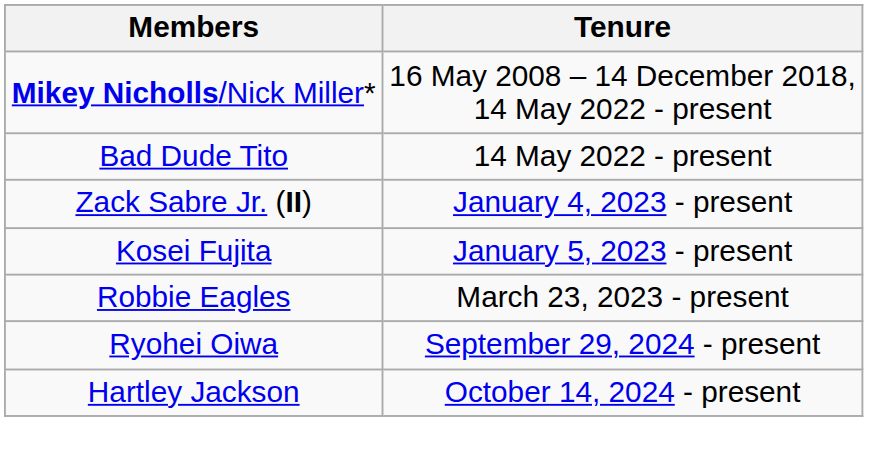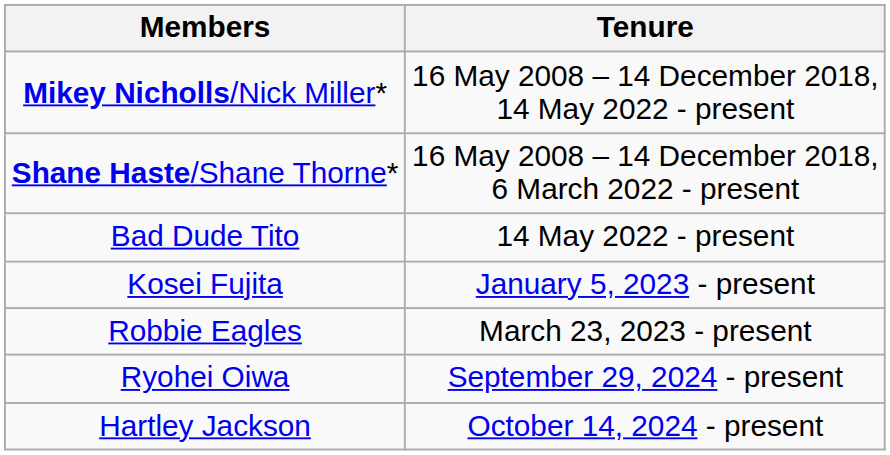+ row: Shane Haste/Shane Thorne* | 16 May 2008 – 14 December 2018, 6 March 2022 - present
- row: Zack Sabre Jr. (II) | January 4, 2023 - present
